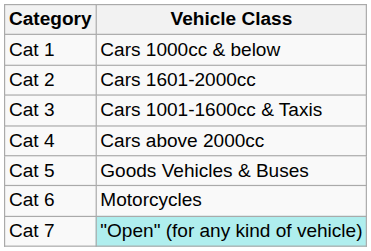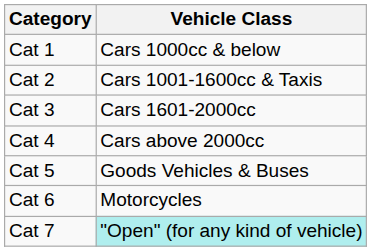Cat 2 | Vehicle Class: Cars 1601-2000cc -> Cars 1001-1600cc & Taxis
Cat 3 | Vehicle Class: Cars 1001-1600cc & Taxis -> Cars 1601-2000cc
